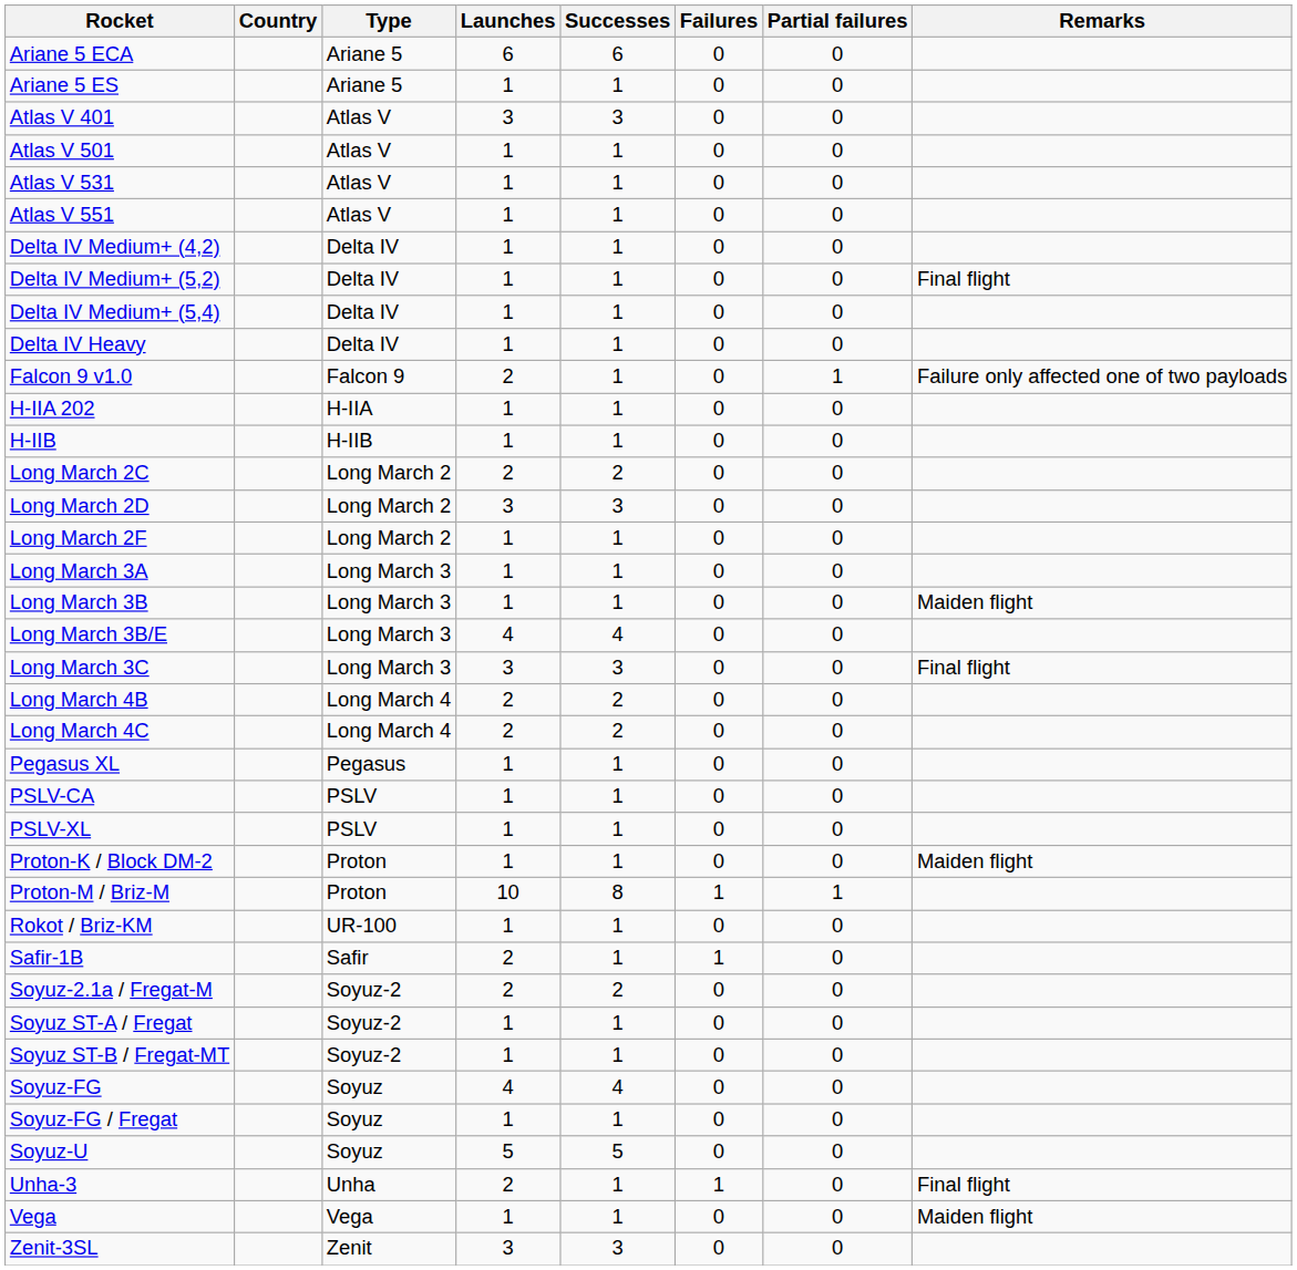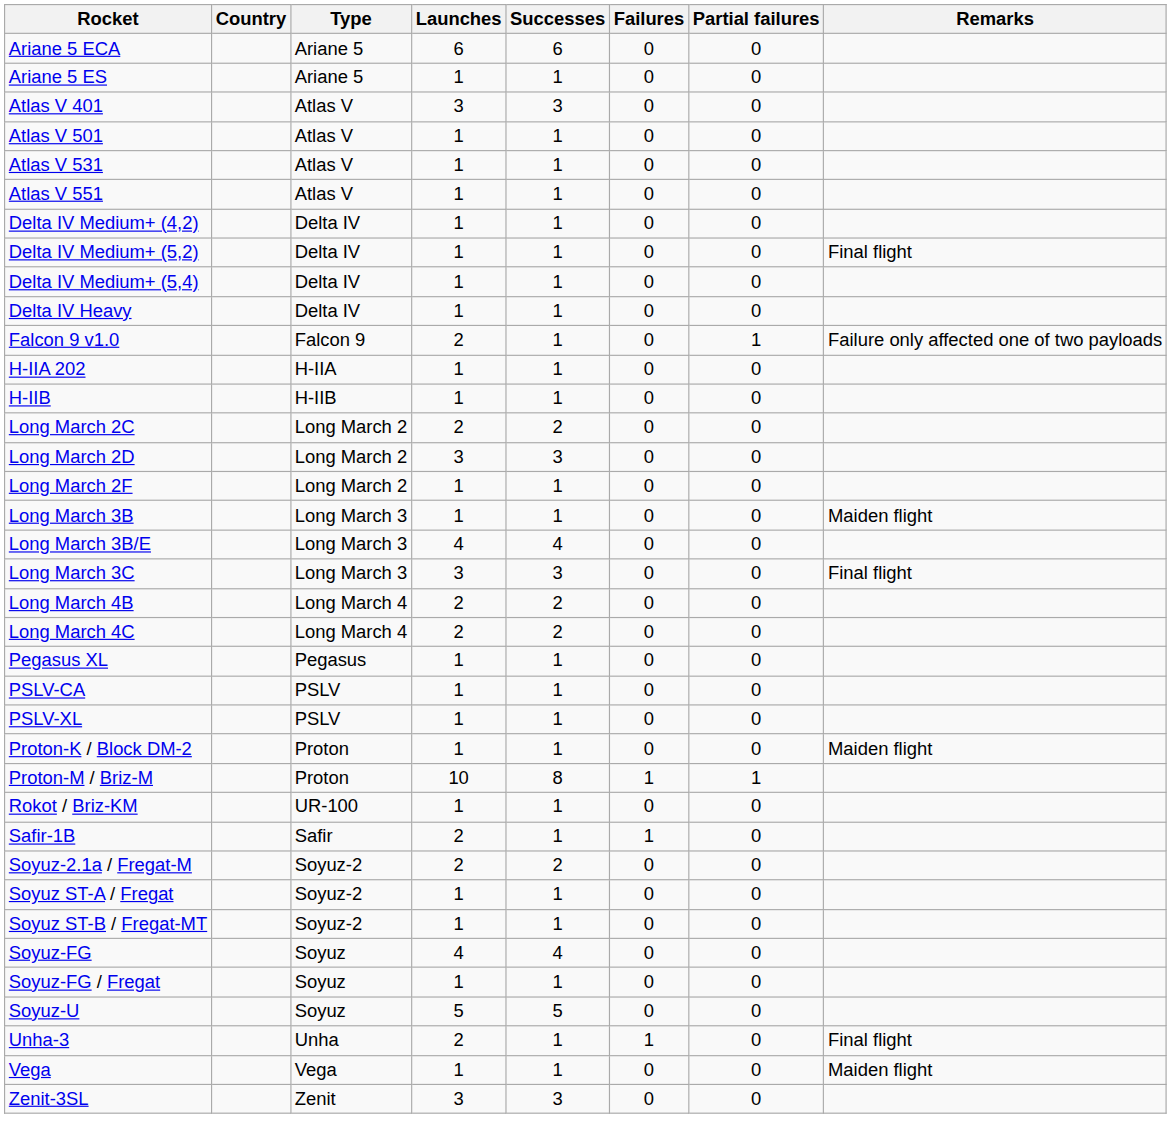- row: Long March 3A | Long March 3 | 1 | 1 | 0 | 0
